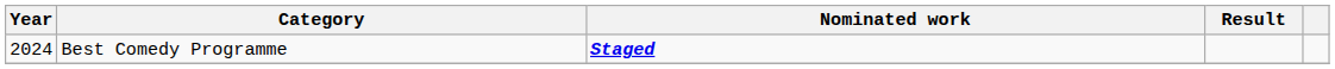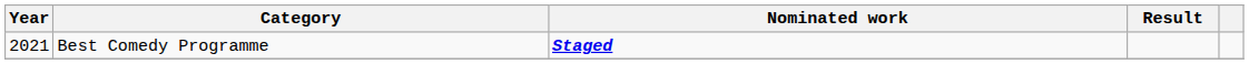Best Comedy Programme | Year: 2024 -> 2021
